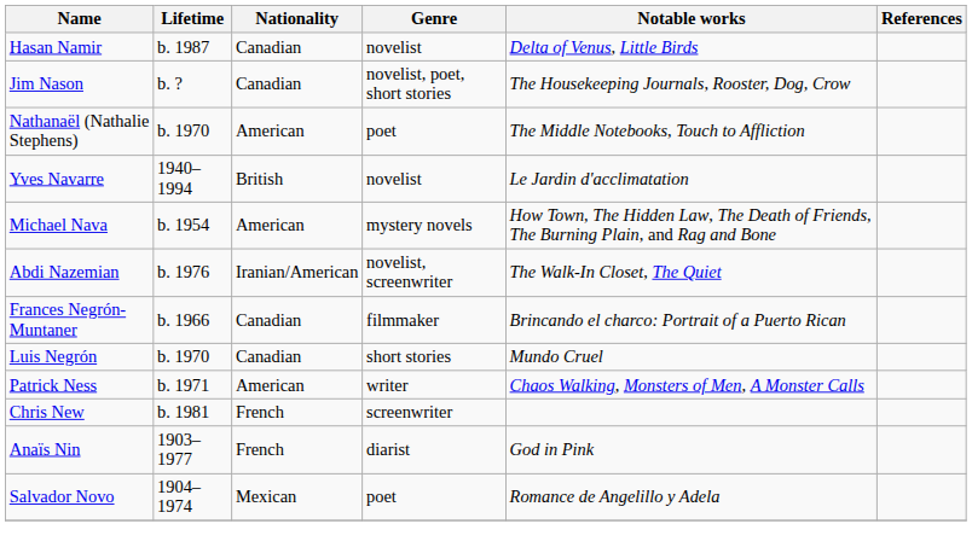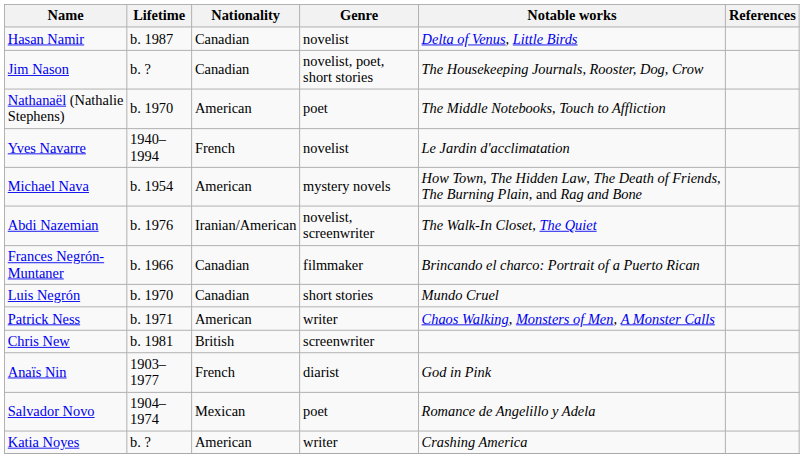Yves Navarre | Nationality: British -> French
Chris New | Nationality: French -> British
+ row: Katia Noyes | b. ? | American | writer | Crashing America
